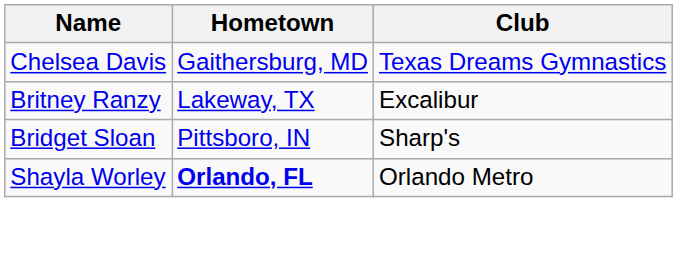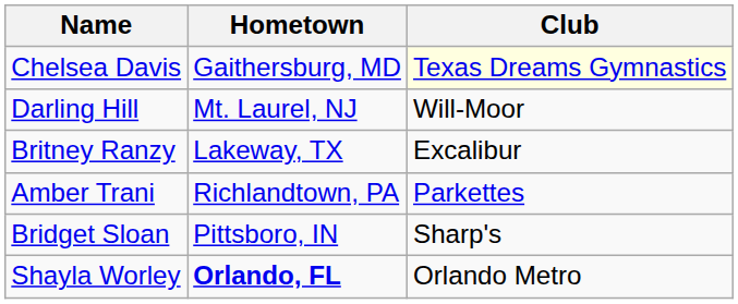Chelsea Davis | Club: no background -> lightyellow background
+ row: Darling Hill | Mt. Laurel, NJ | Will-Moor
+ row: Amber Trani | Richlandtown, PA | Parkettes
